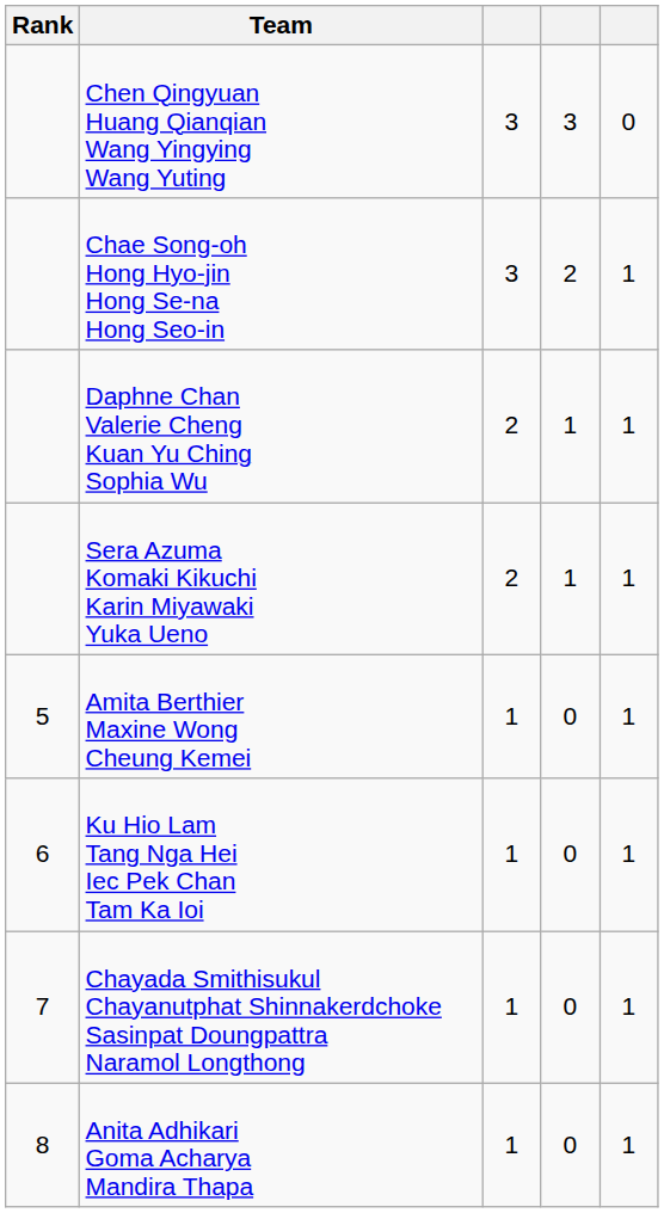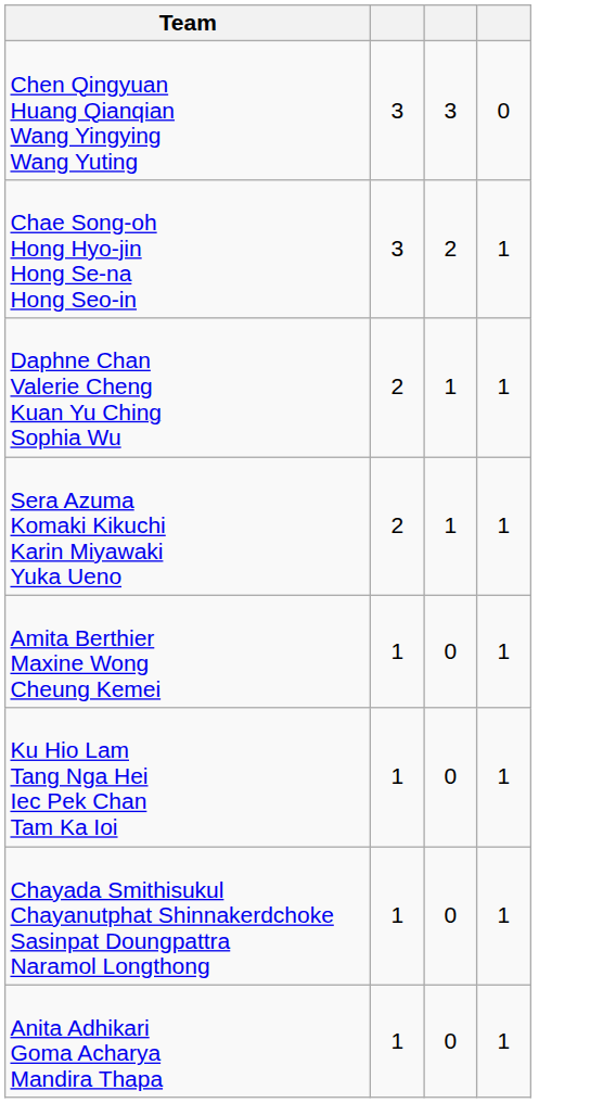- column: Rank | 5 | 6 | 7 | 8
